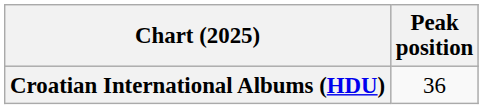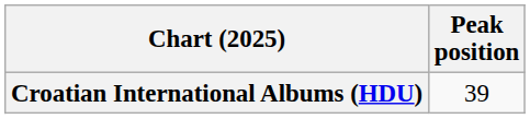Croatian International Albums (HDU) | Peak position: 36 -> 39
